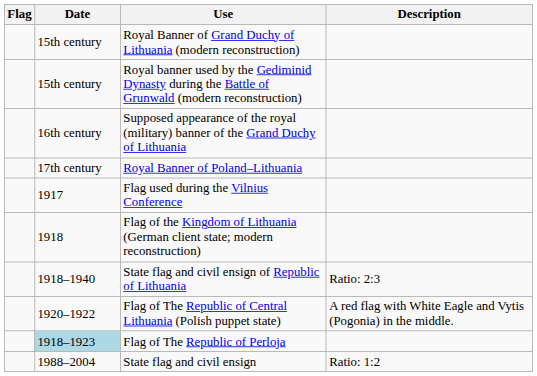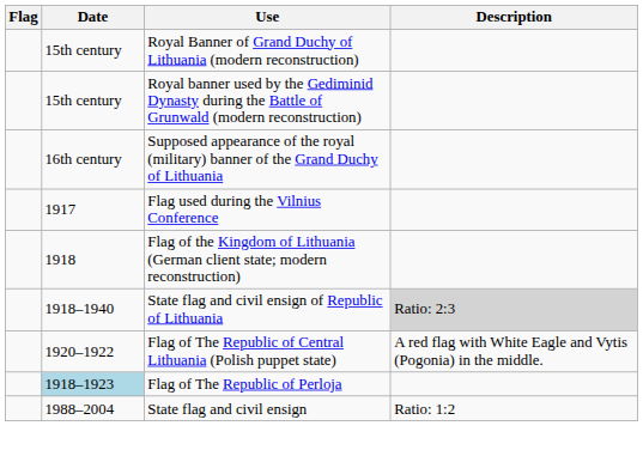- row: 17th century | Royal Banner of Poland–Lithuania
State flag and civil ensign of Republic of Lithuania | Description: no background -> lightgrey background
